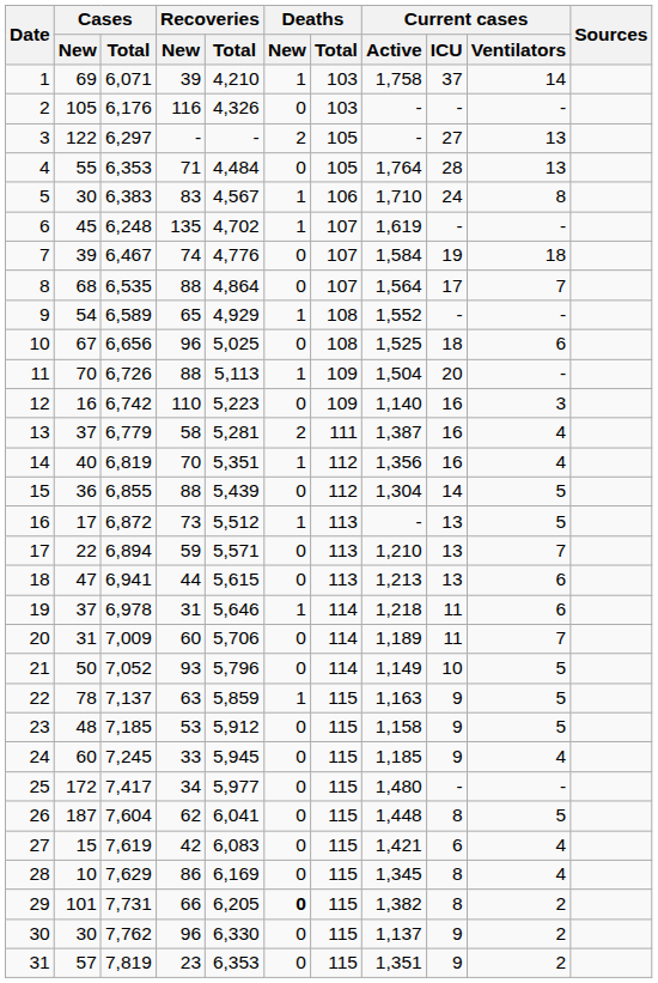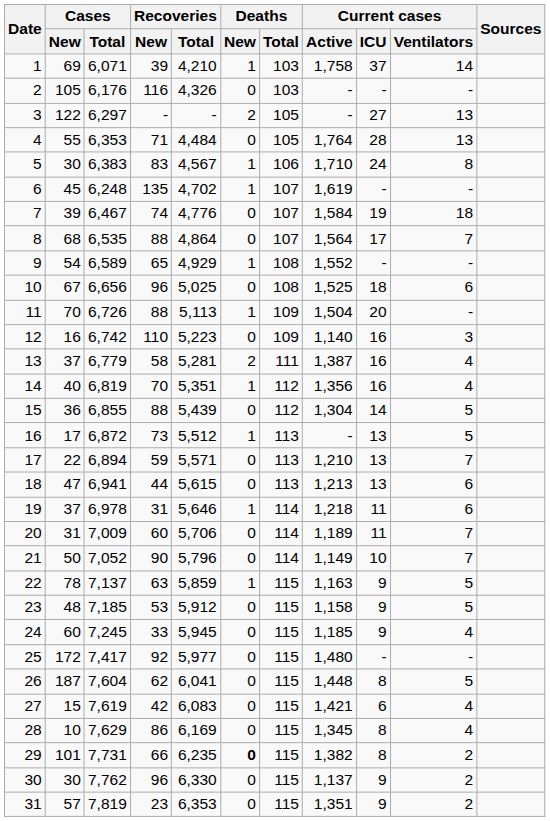21 | Recoveries / New: 93 -> 90
21 | Current cases / Ventilators: 5 -> 7
25 | Recoveries / New: 34 -> 92
29 | Recoveries / Total: 6,205 -> 6,235
